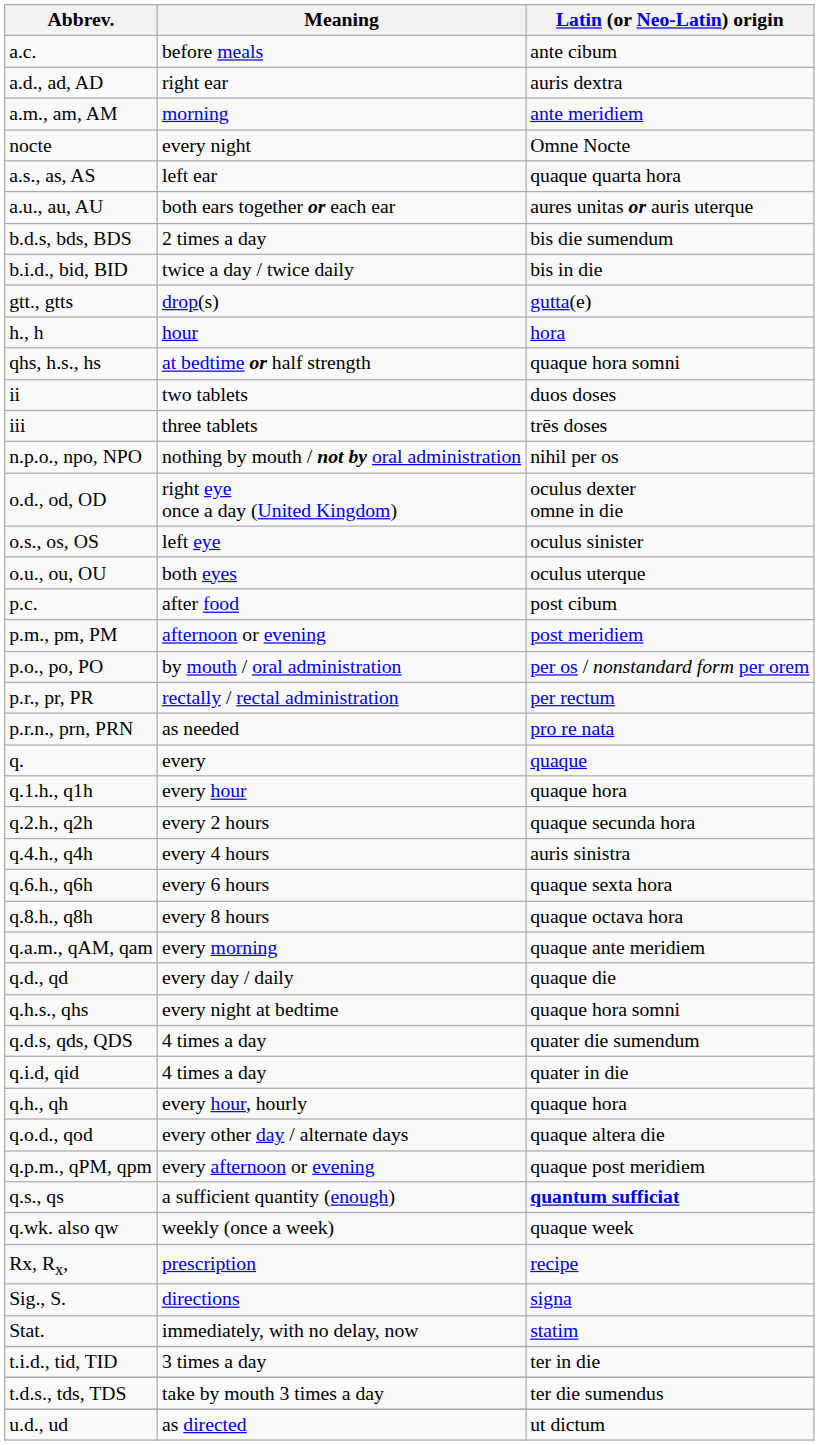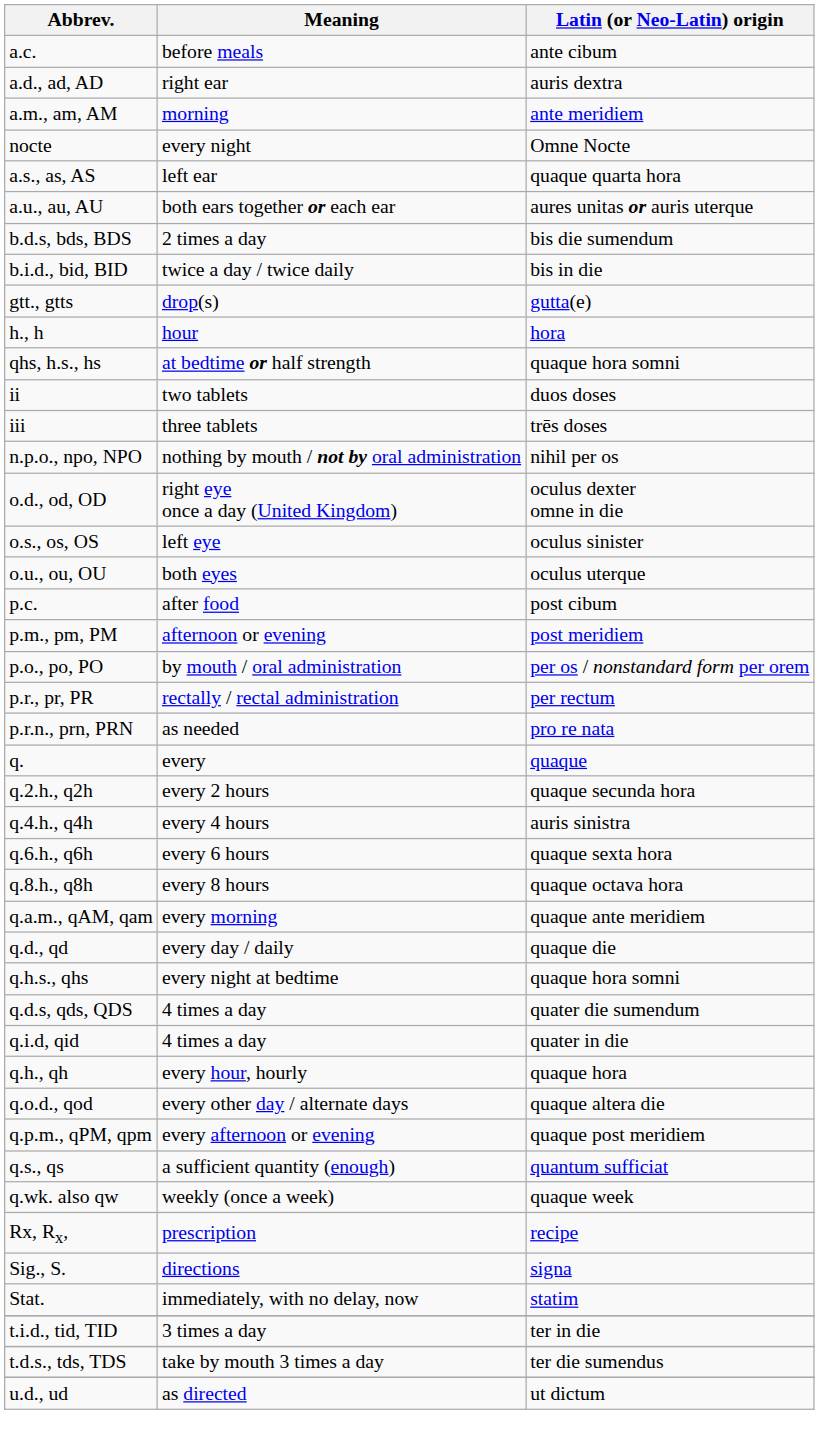- row: q.1.h., q1h | every hour | quaque hora
q.s., qs | Latin (or Neo-Latin) origin: bold -> normal
